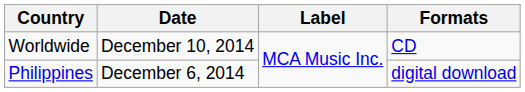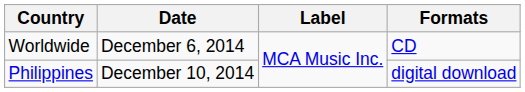Worldwide | Date: December 10, 2014 -> December 6, 2014
Philippines | Date: December 6, 2014 -> December 10, 2014
